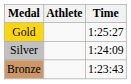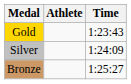Gold | Time: 1:25:27 -> 1:23:43
Bronze | Time: 1:23:43 -> 1:25:27
